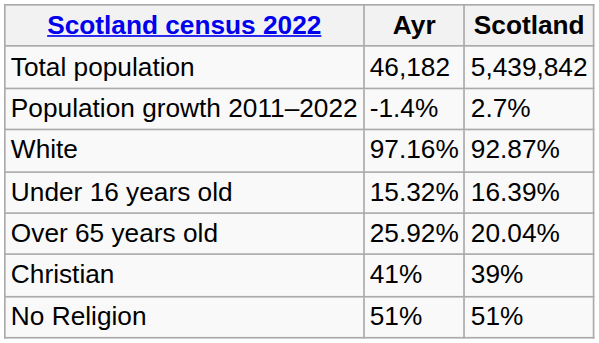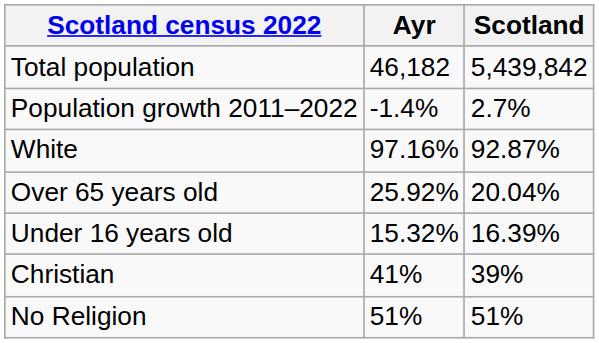rows swapped: Under 16 years old <-> Over 65 years old
